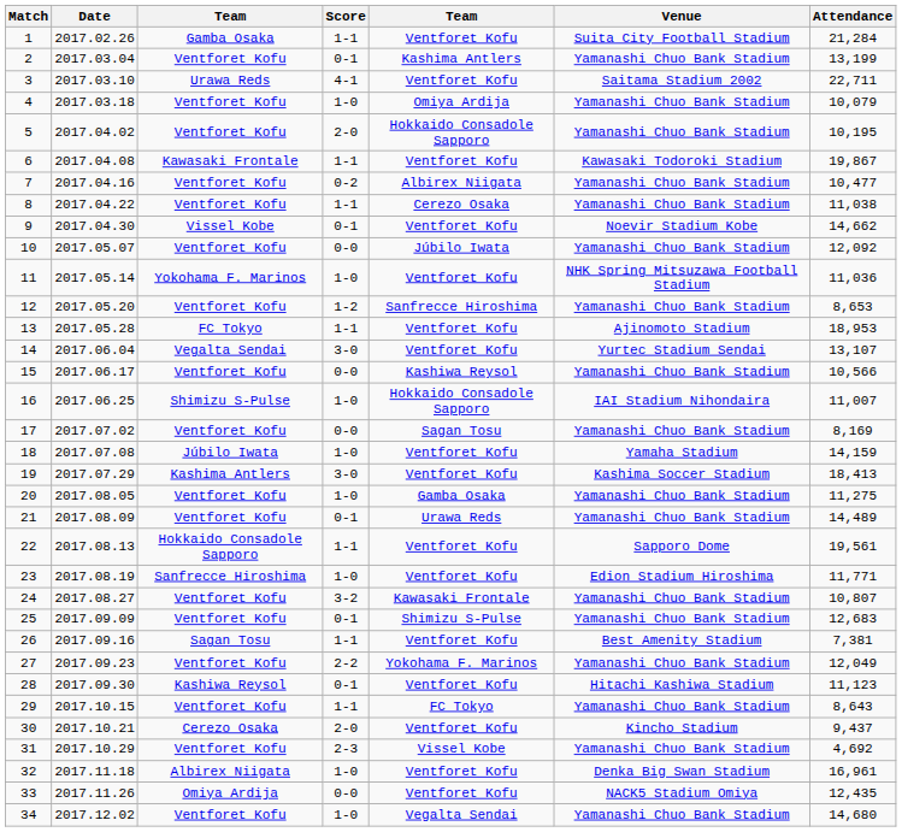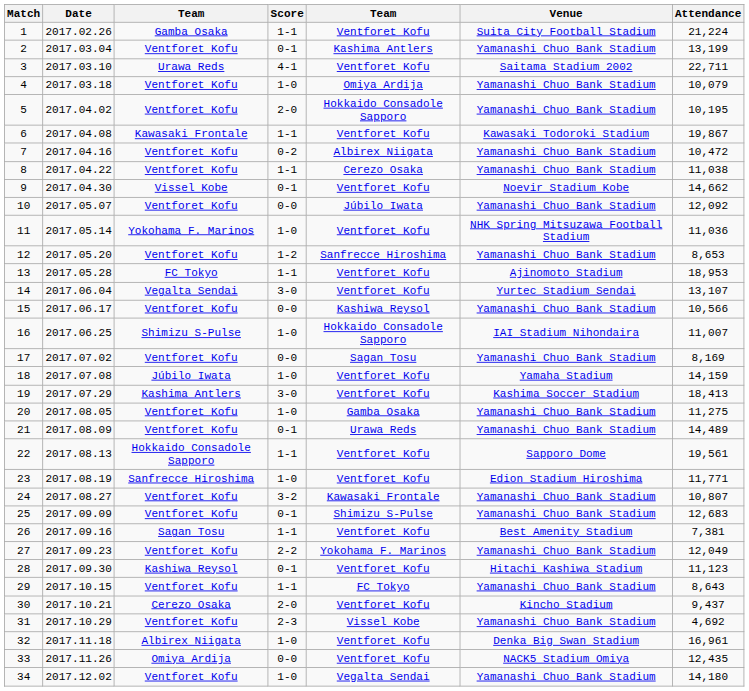1 | Attendance: 21,284 -> 21,224
7 | Attendance: 10,477 -> 10,472
34 | Attendance: 14,680 -> 14,180
